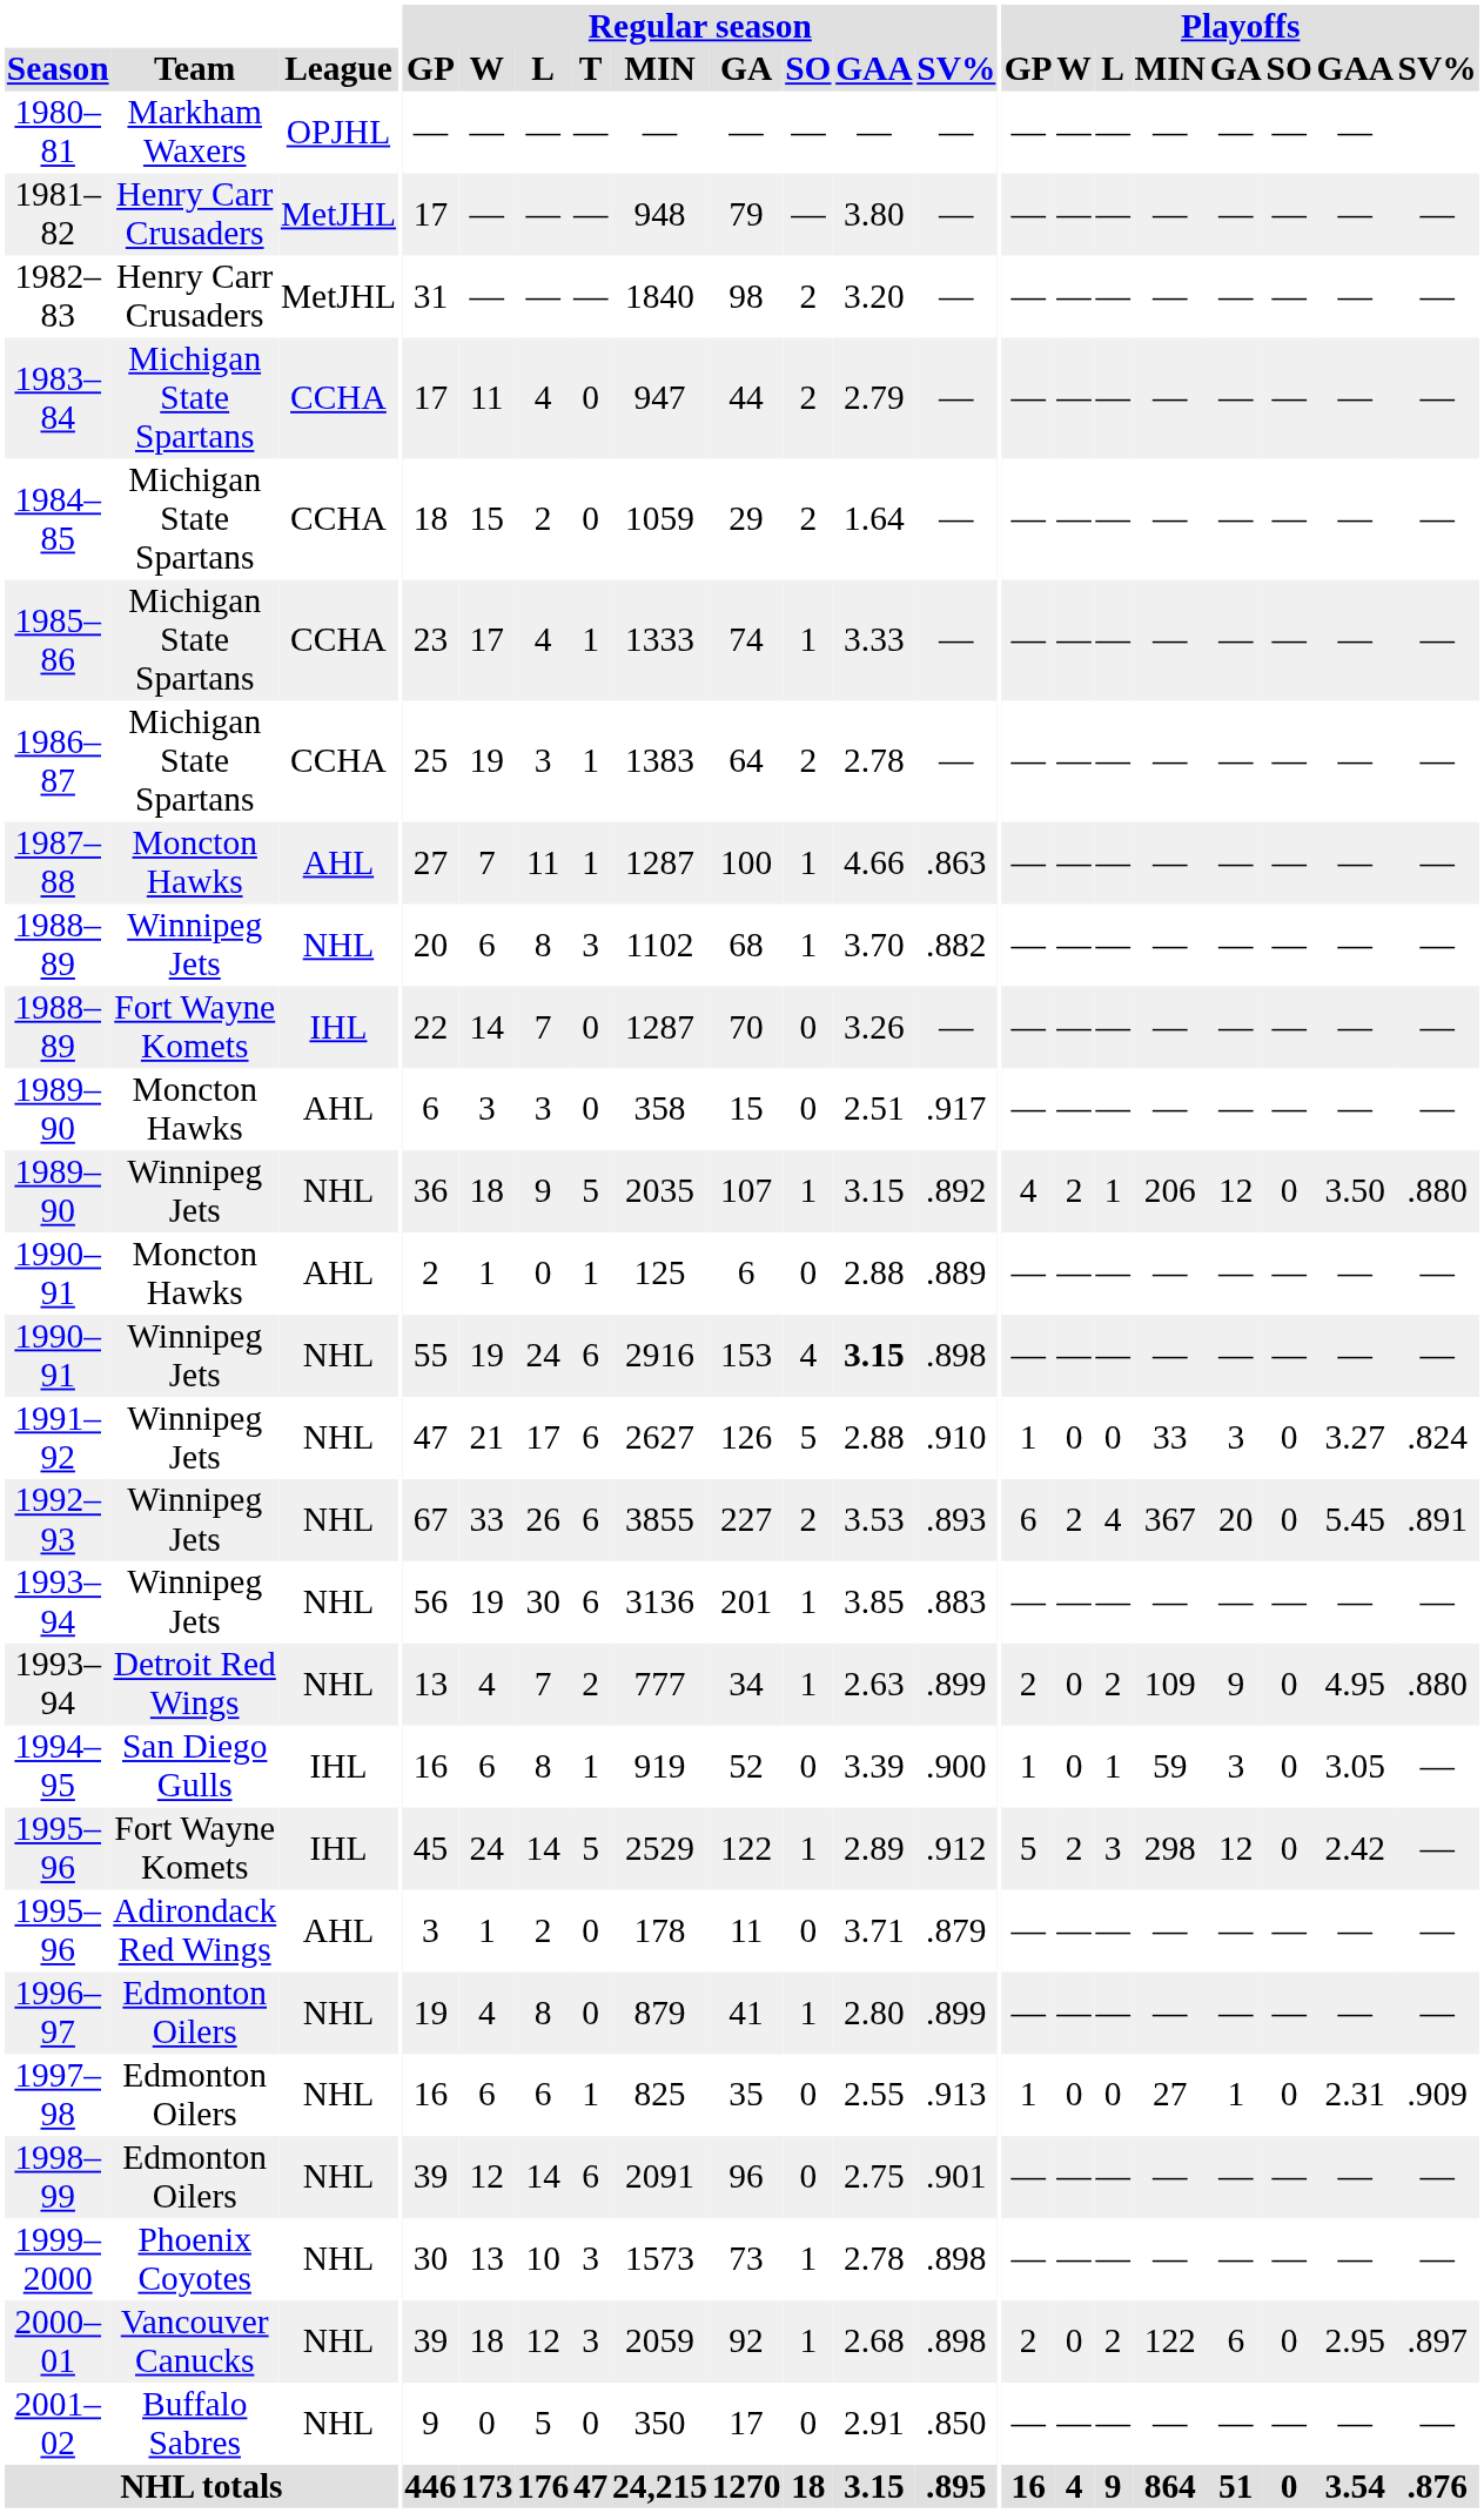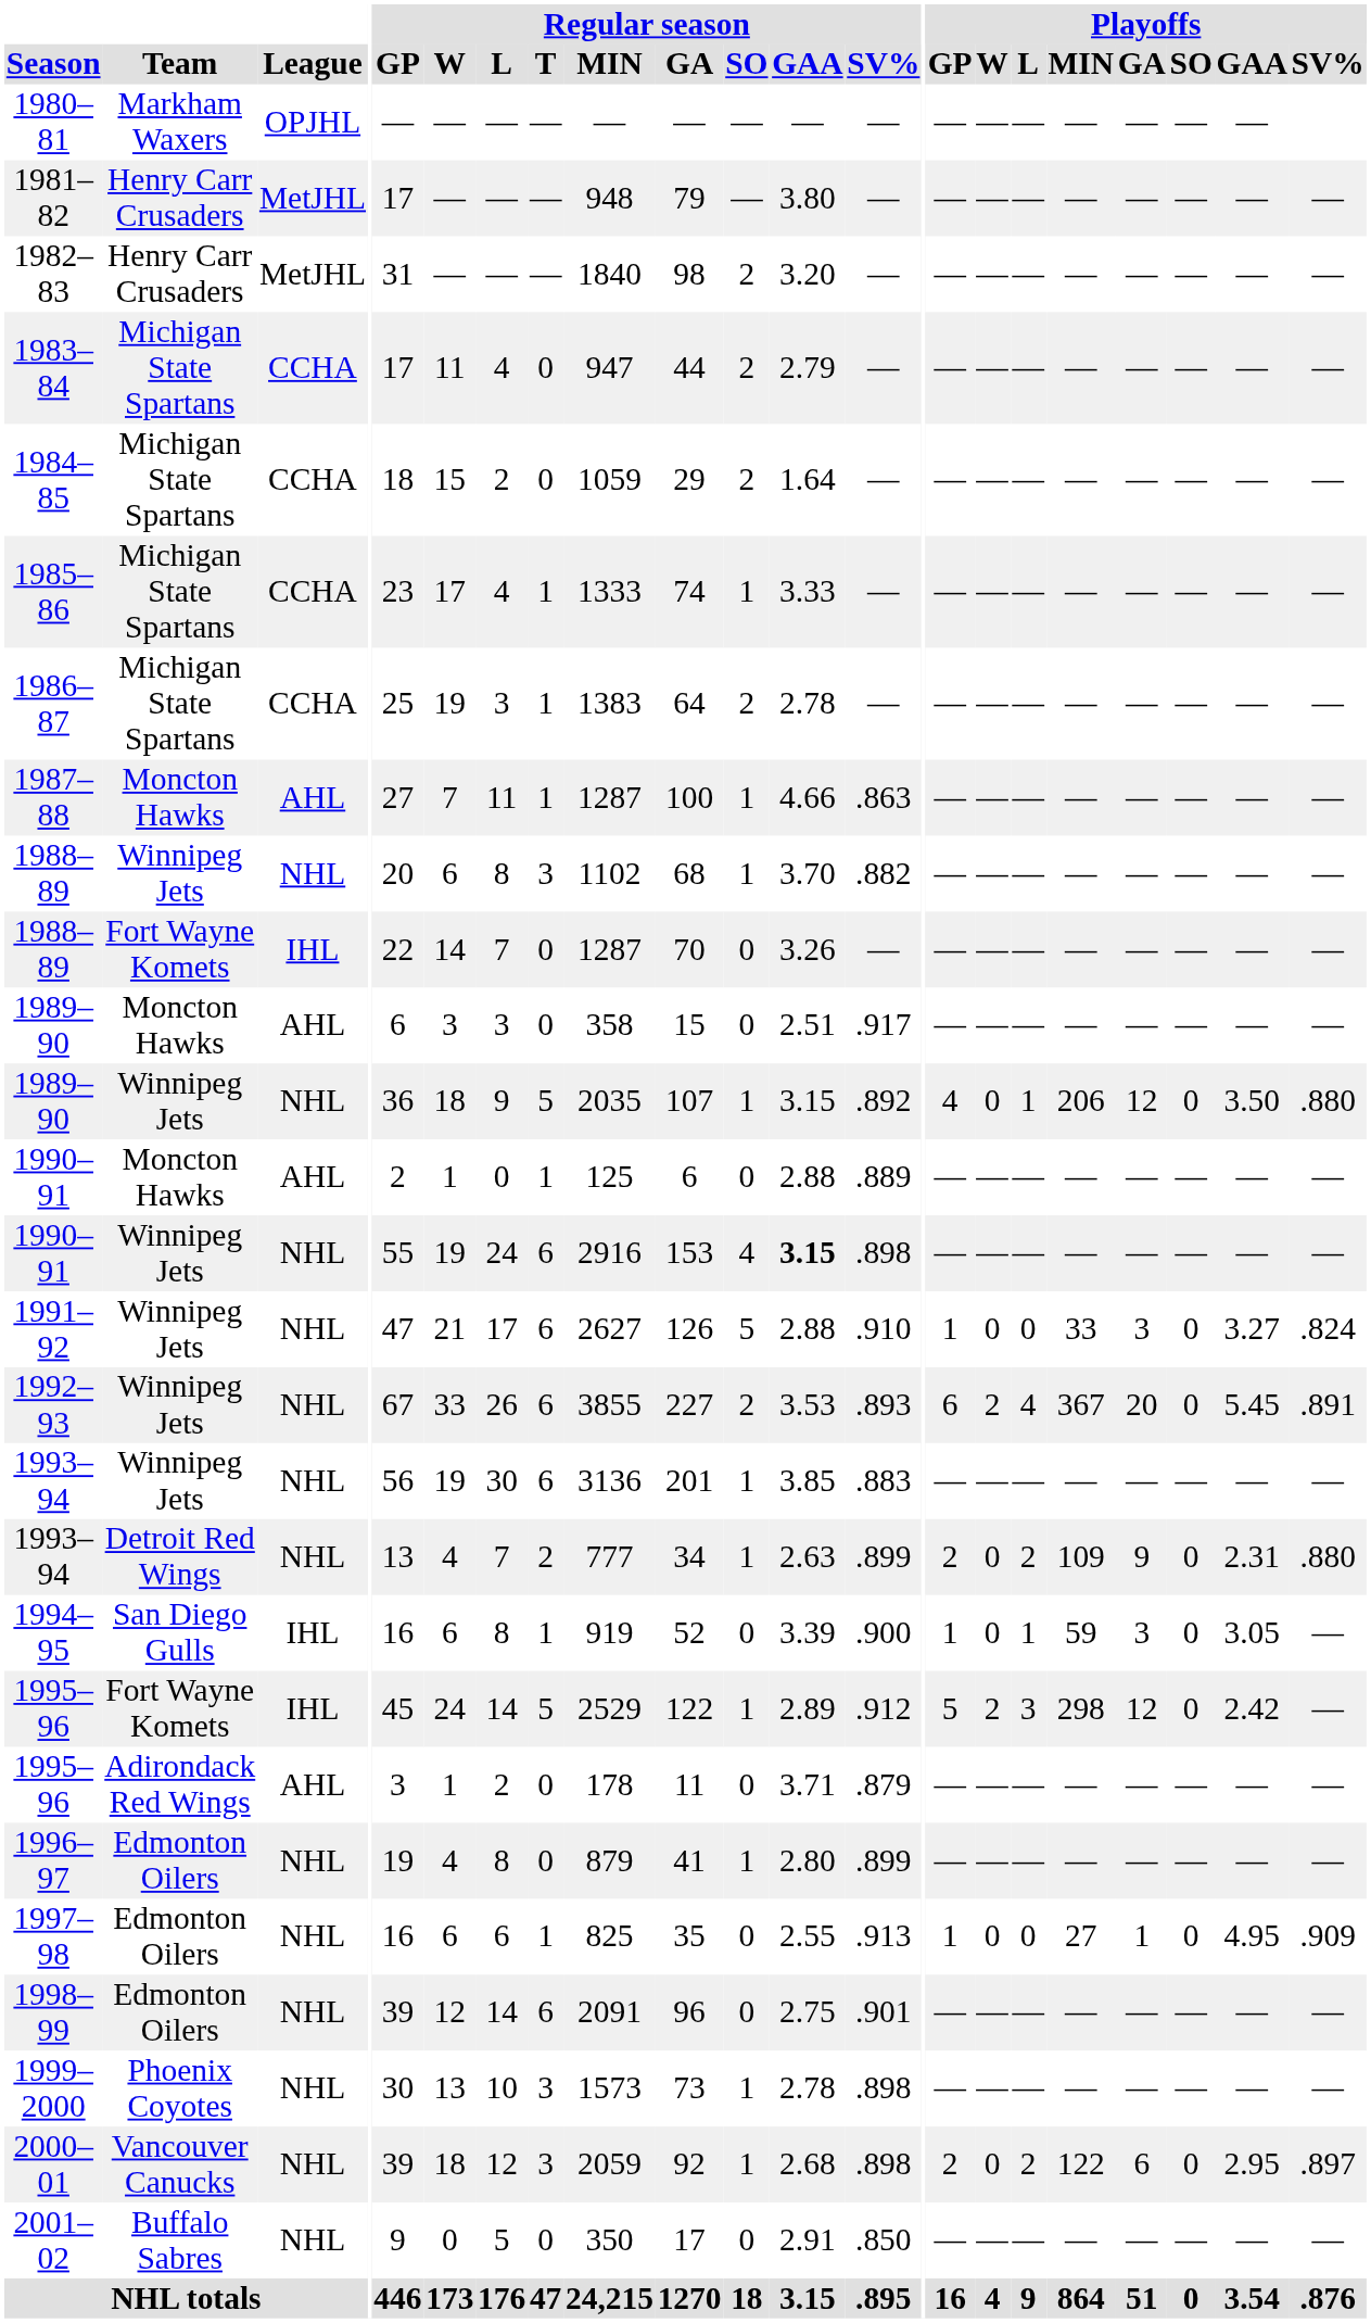1989–90 / Winnipeg Jets | Playoffs / W: 2 -> 0
1993–94 / Detroit Red Wings | Playoffs / GAA: 4.95 -> 2.31
1997–98 | Playoffs / GAA: 2.31 -> 4.95
